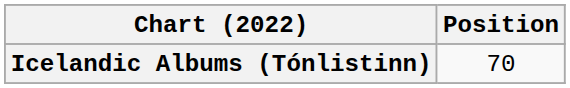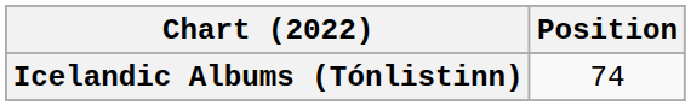Icelandic Albums (Tónlistinn) | Position: 70 -> 74
